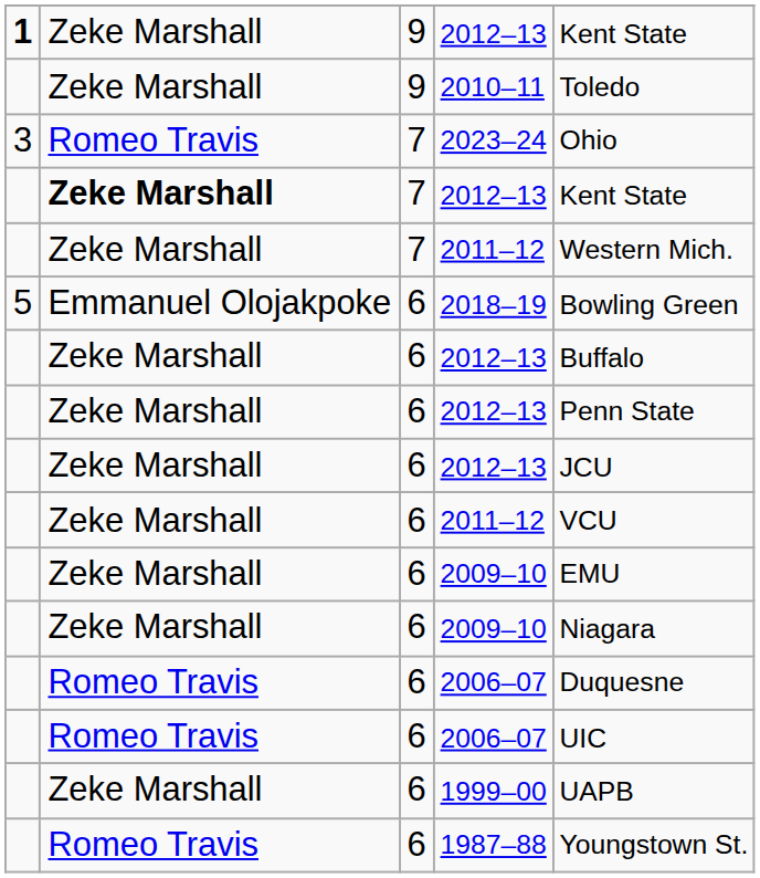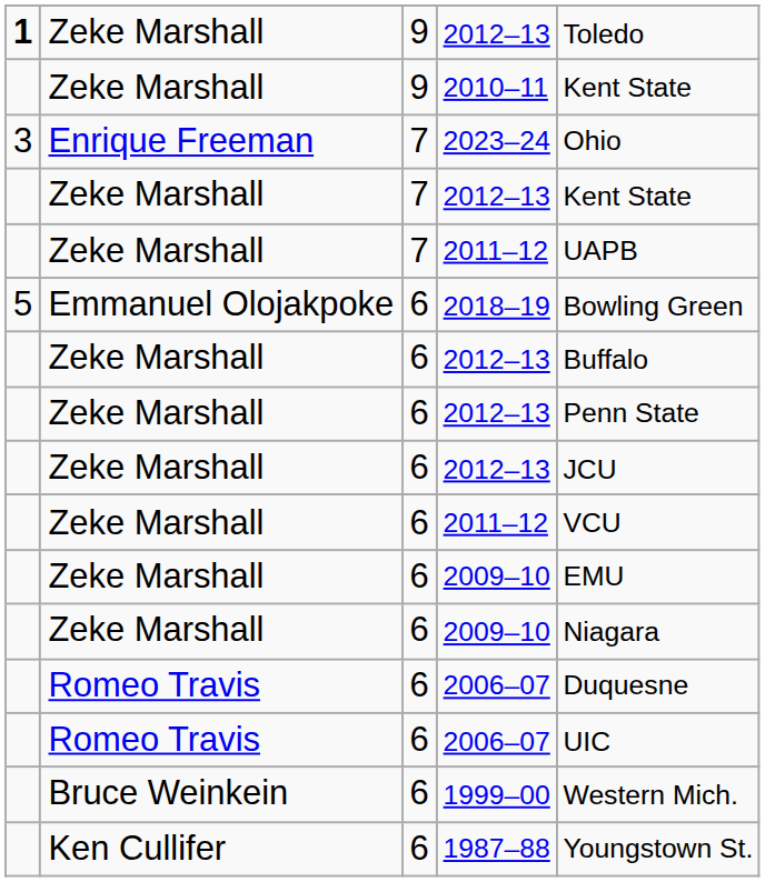9 / 2012–13 | column 5: Kent State -> Toledo
2010–11 | column 5: Toledo -> Kent State
2023–24 | column 2: Romeo Travis -> Enrique Freeman
7 / 2012–13 | column 2: bold -> normal
7 / 2011–12 | column 5: Western Mich. -> UAPB
1999–00 | column 2: Zeke Marshall -> Bruce Weinkein
1999–00 | column 5: UAPB -> Western Mich.
1987–88 | column 2: Romeo Travis -> Ken Cullifer
